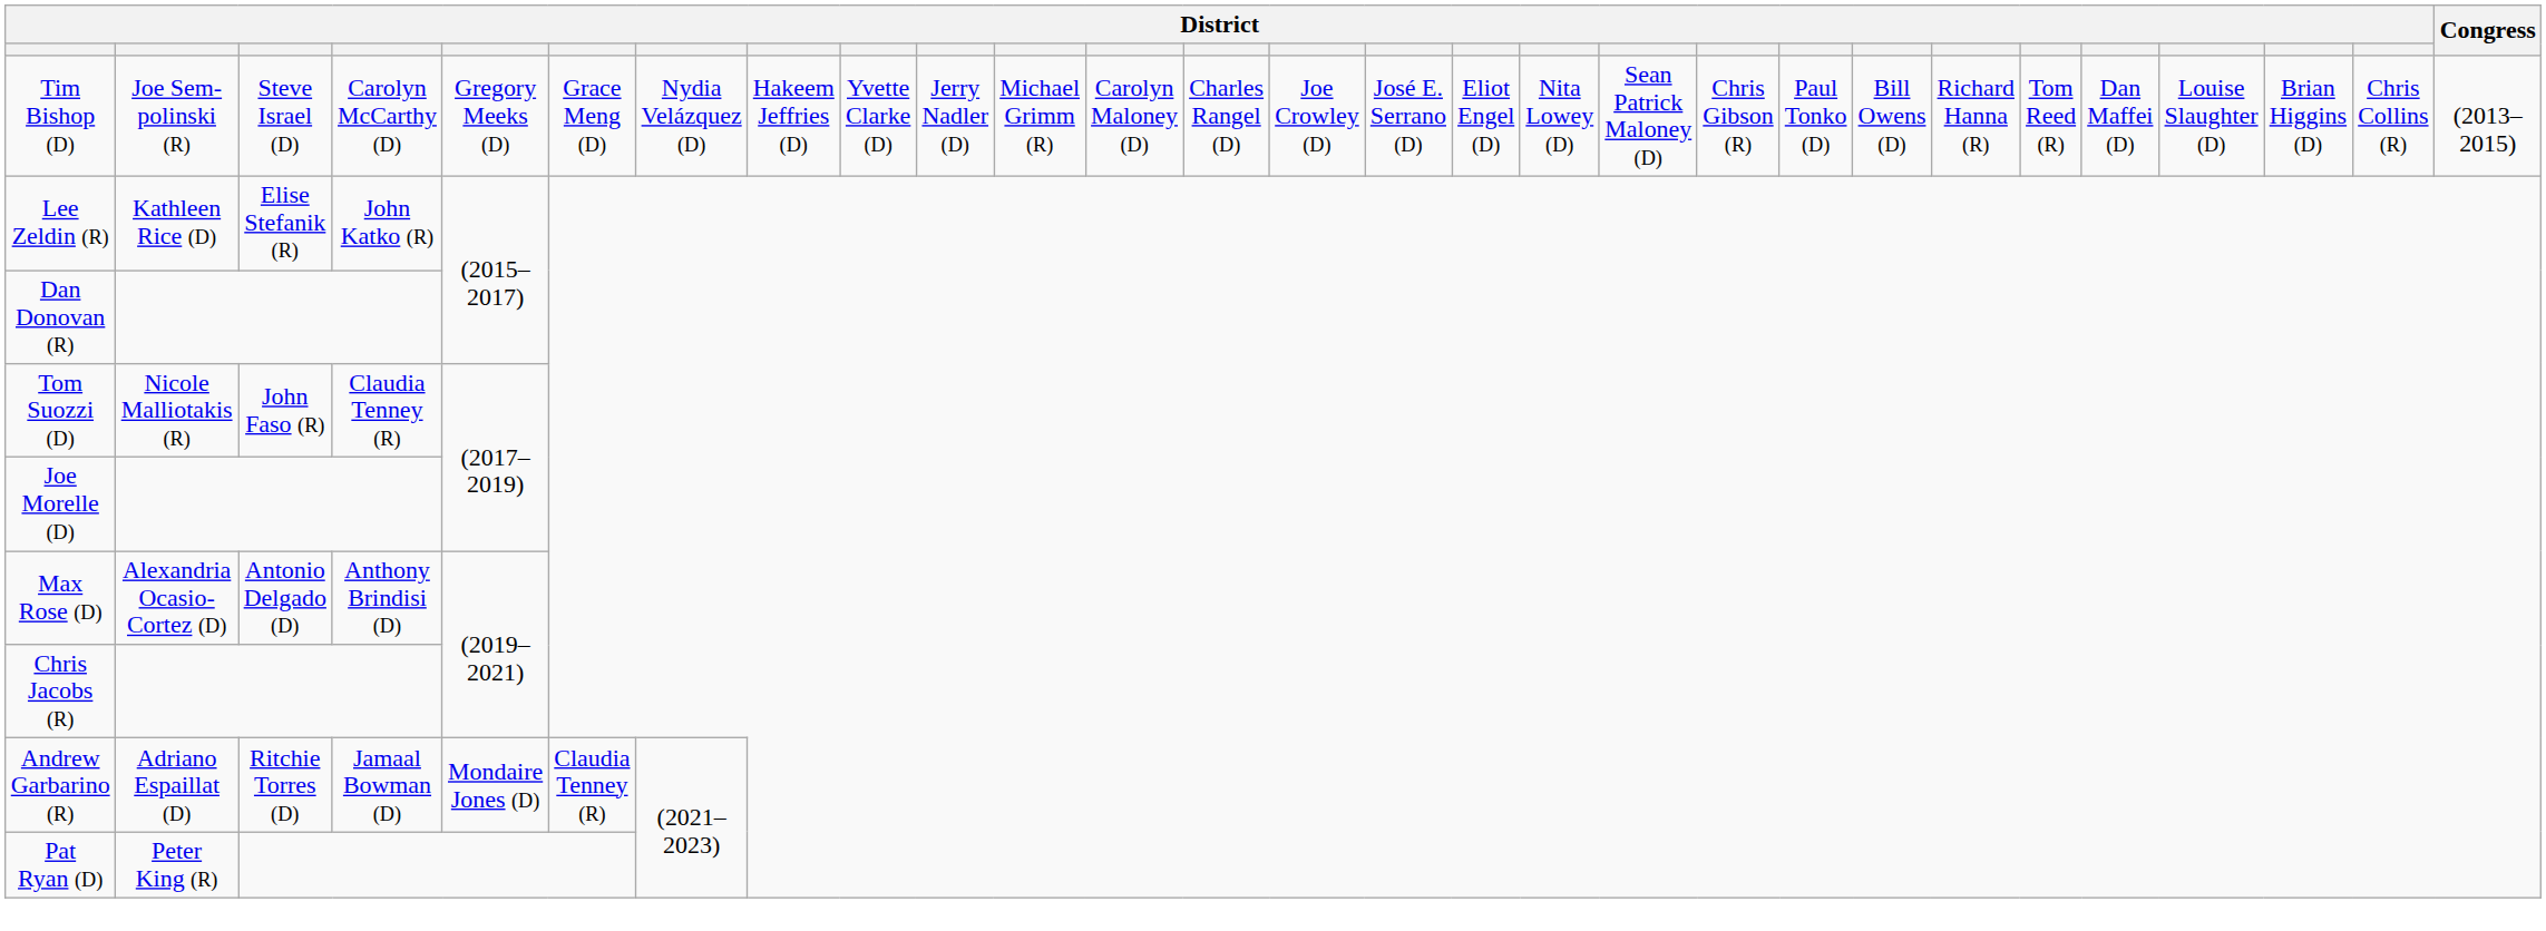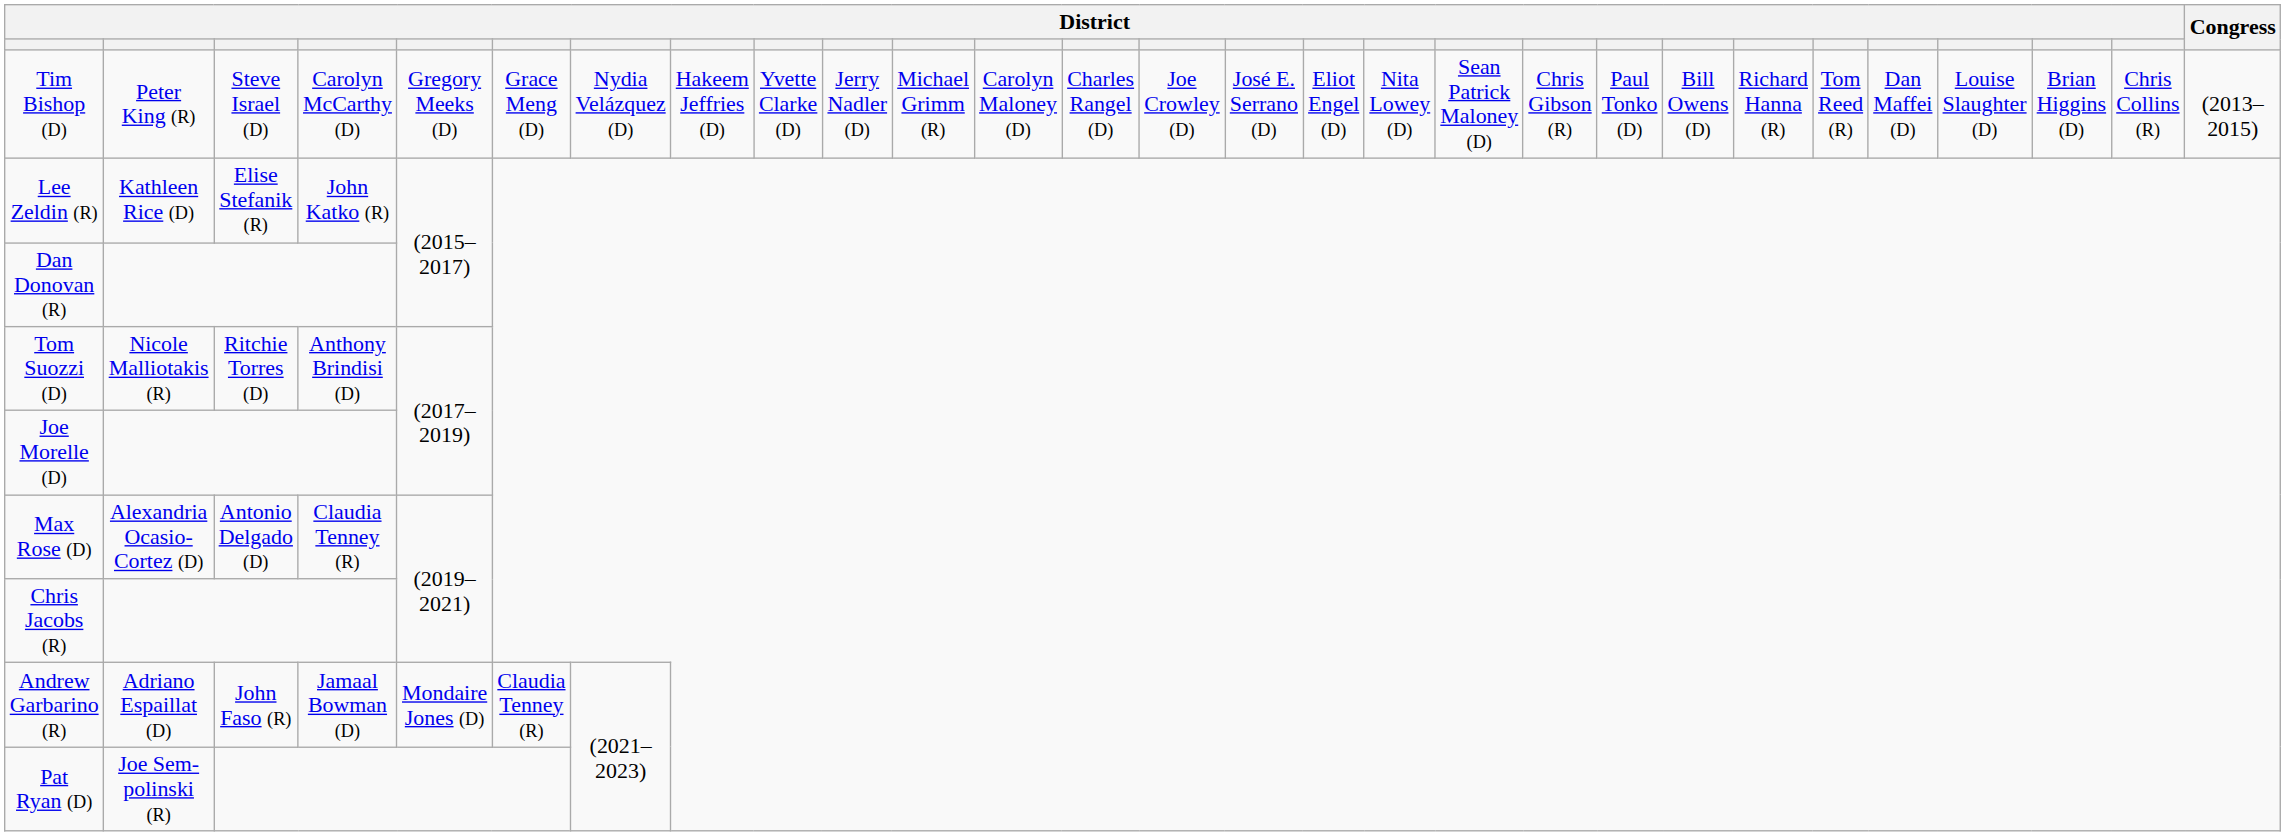Tim Bishop (D) | column 2: Joe Sem- polinski (R) -> Peter King (R)
Tom Suozzi (D) | column 3: John Faso (R) -> Ritchie Torres (D)
Tom Suozzi (D) | column 4: Claudia Tenney (R) -> Anthony Brindisi (D)
Max Rose (D) | column 4: Anthony Brindisi (D) -> Claudia Tenney (R)
Andrew Garbarino (R) | column 3: Ritchie Torres (D) -> John Faso (R)
Pat Ryan (D) | column 2: Peter King (R) -> Joe Sem- polinski (R)
